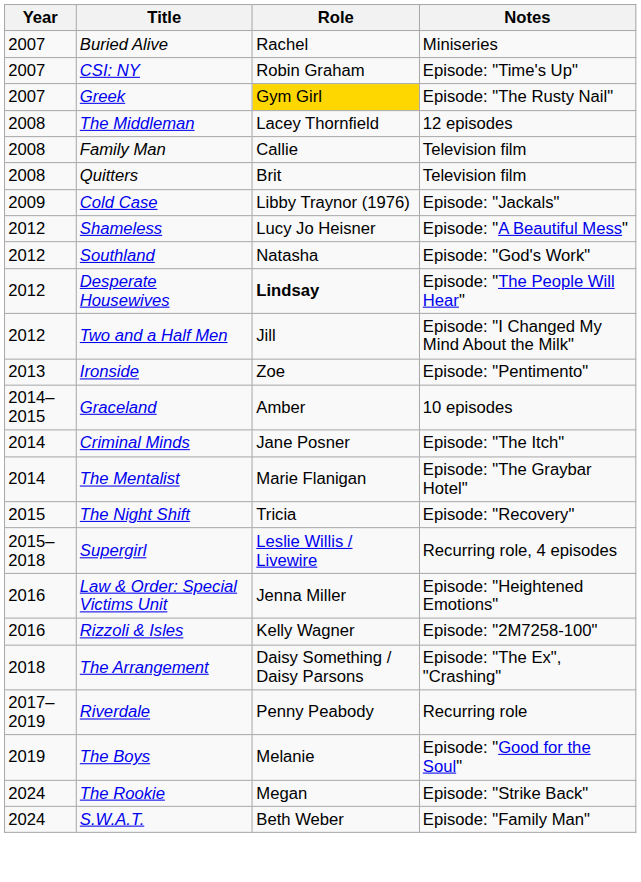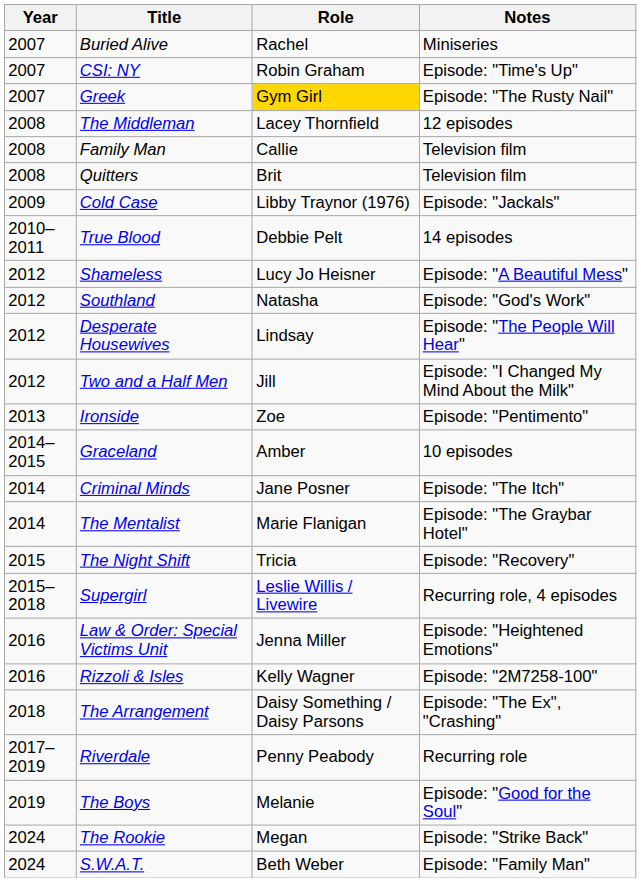+ row: 2010–2011 | True Blood | Debbie Pelt | 14 episodes
Desperate Housewives | Role: bold -> normal
